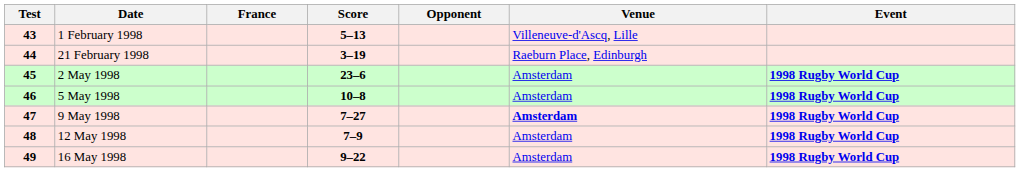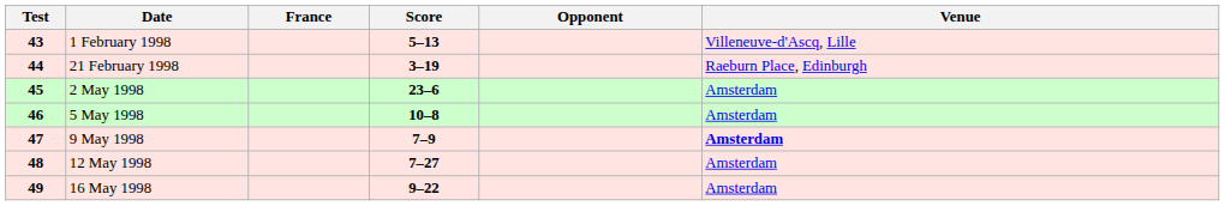- column: Event | 1998 Rugby World Cup | 1998 Rugby World Cup | 1998 Rugby World Cup | 1998 Rugby World Cup | 1998 Rugby World Cup
9 May 1998 | Score: 7–27 -> 7–9
12 May 1998 | Score: 7–9 -> 7–27
